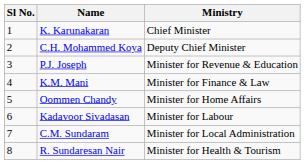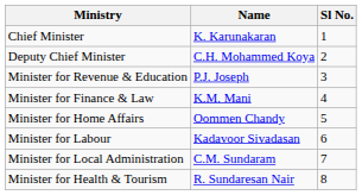columns swapped: Sl No. <-> Ministry
